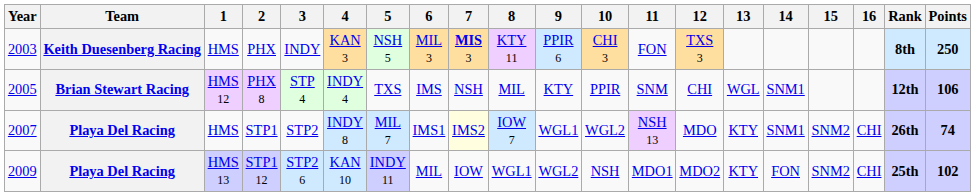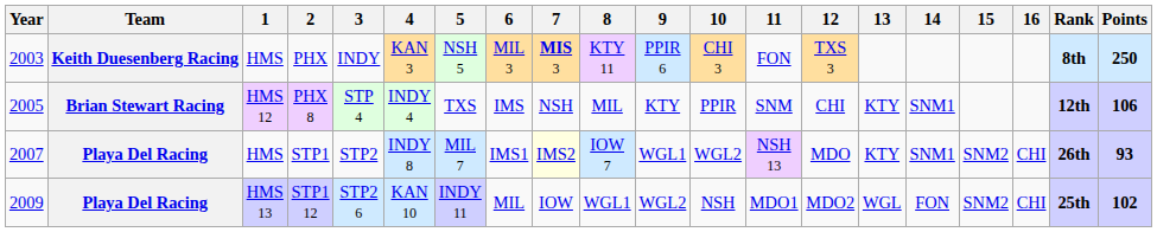PHX 8 | 13: WGL -> KTY
STP1 | Points: 74 -> 93
STP1 12 | 13: KTY -> WGL
